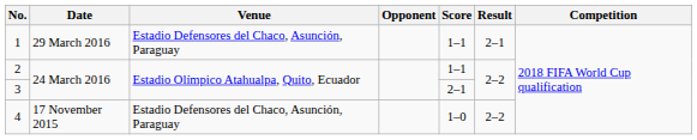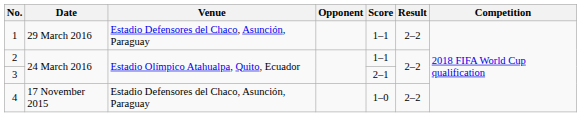1 | Result: 2–1 -> 2–2
